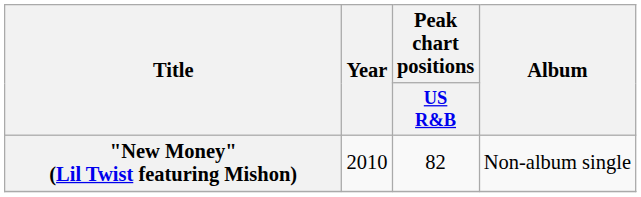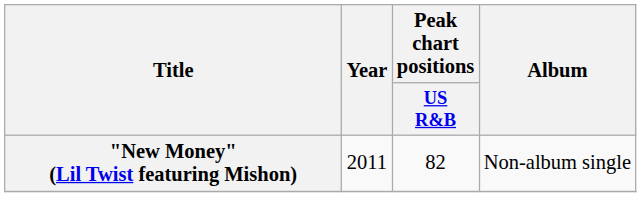"New Money" (Lil Twist featuring Mishon) | Year: 2010 -> 2011
